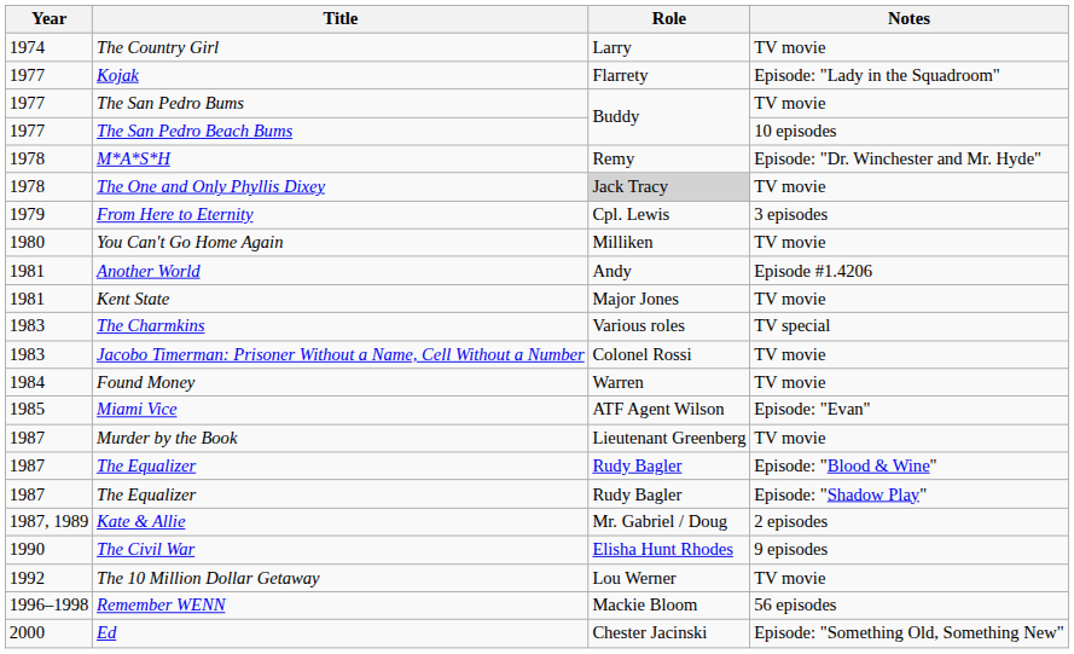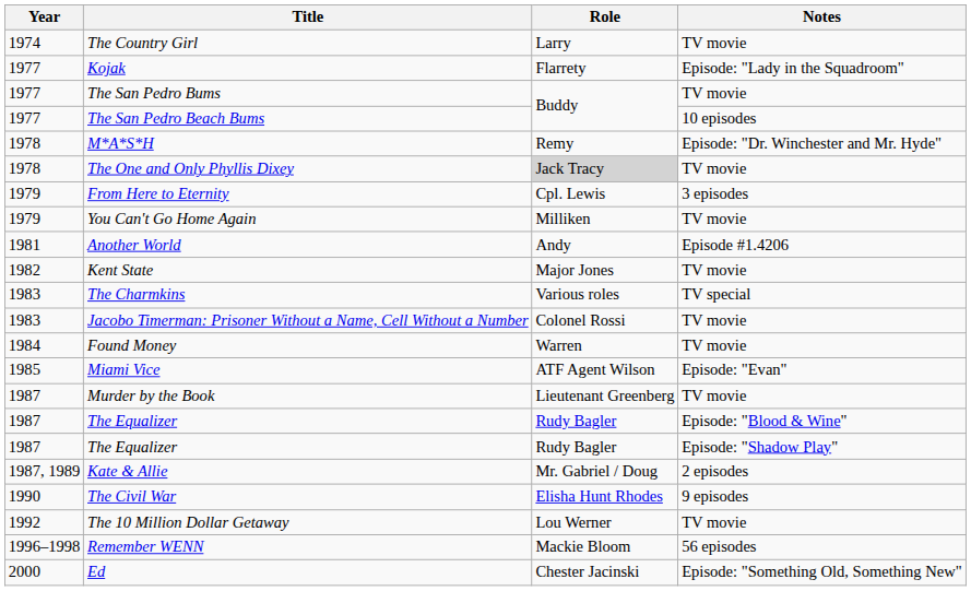You Can't Go Home Again | Year: 1980 -> 1979
Kent State | Year: 1981 -> 1982
